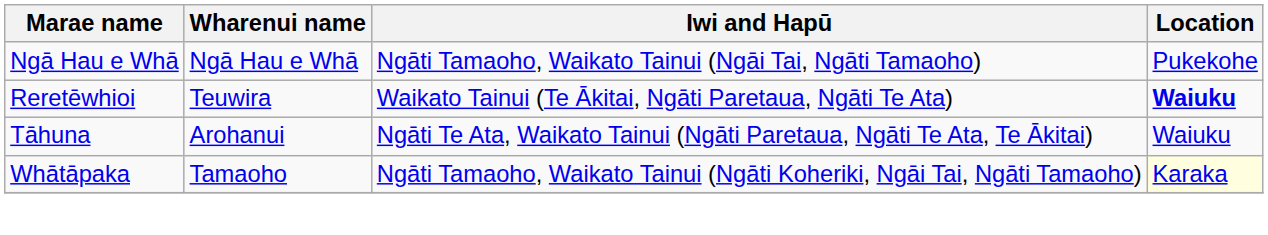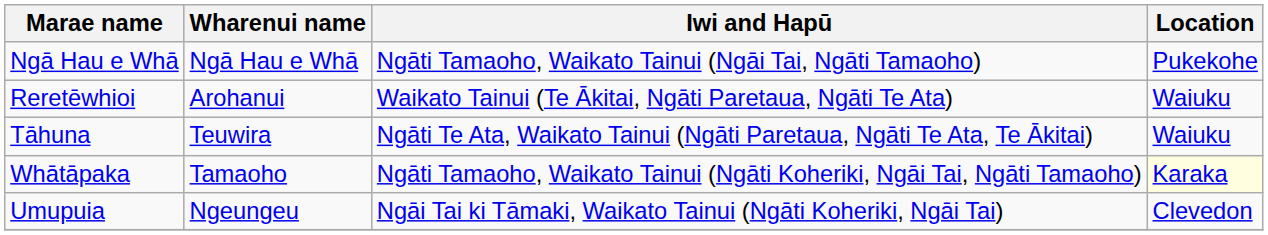Reretēwhioi | Wharenui name: Teuwira -> Arohanui
Reretēwhioi | Location: bold -> normal
Tāhuna | Wharenui name: Arohanui -> Teuwira
+ row: Umupuia | Ngeungeu | Ngāi Tai ki Tāmaki, Waikato Tainui (Ngāti Koheriki, Ngāi Tai) | Clevedon
